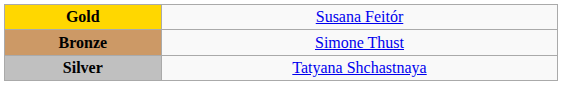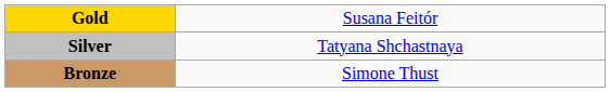rows swapped: Silver <-> Bronze
